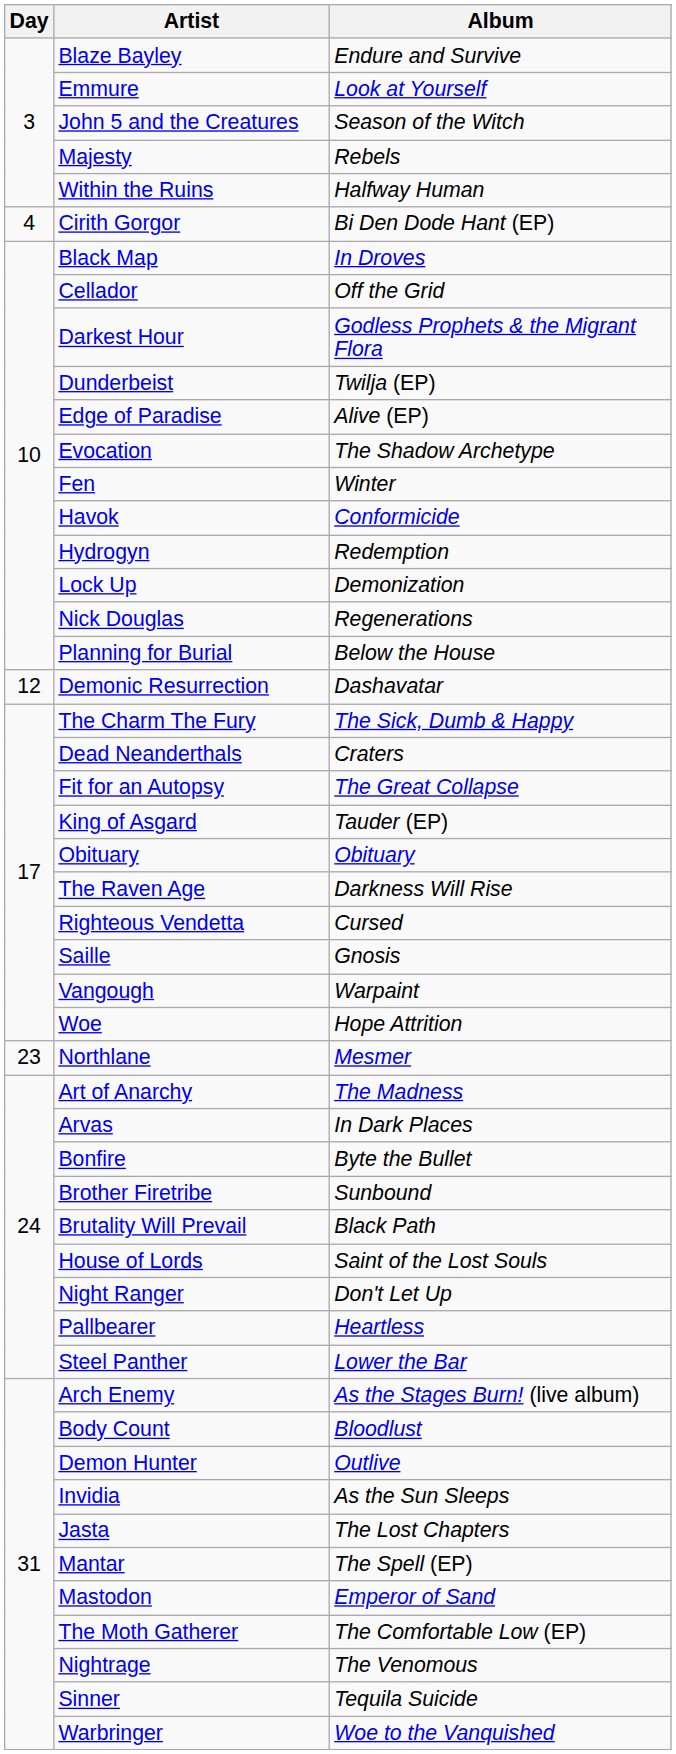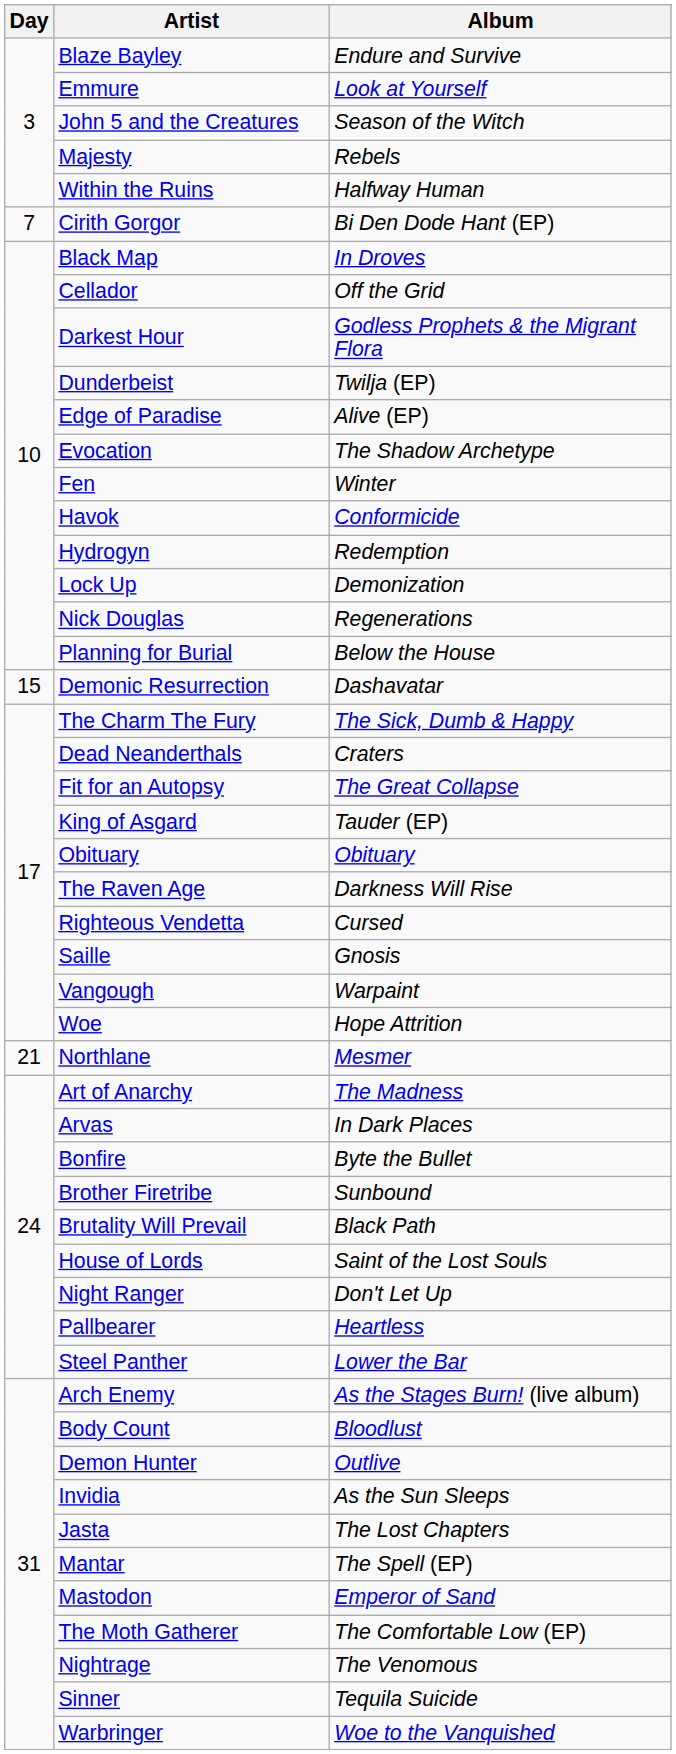Cirith Gorgor | Day: 4 -> 7
Demonic Resurrection | Day: 12 -> 15
Northlane | Day: 23 -> 21
